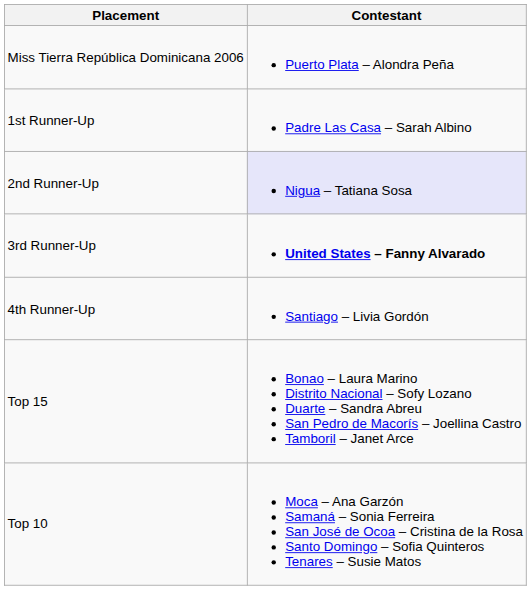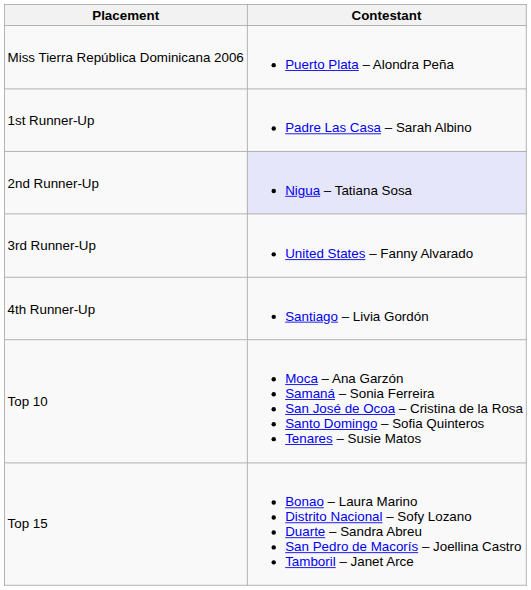3rd Runner-Up | Contestant: bold -> normal
rows swapped: Top 10 <-> Top 15
